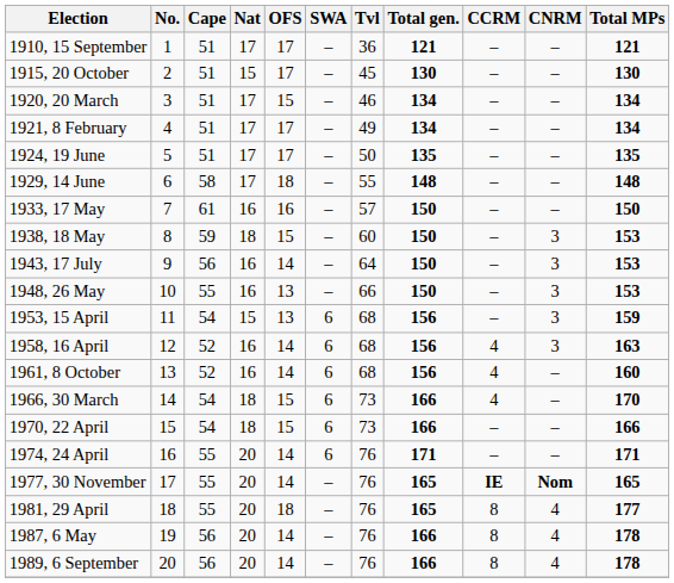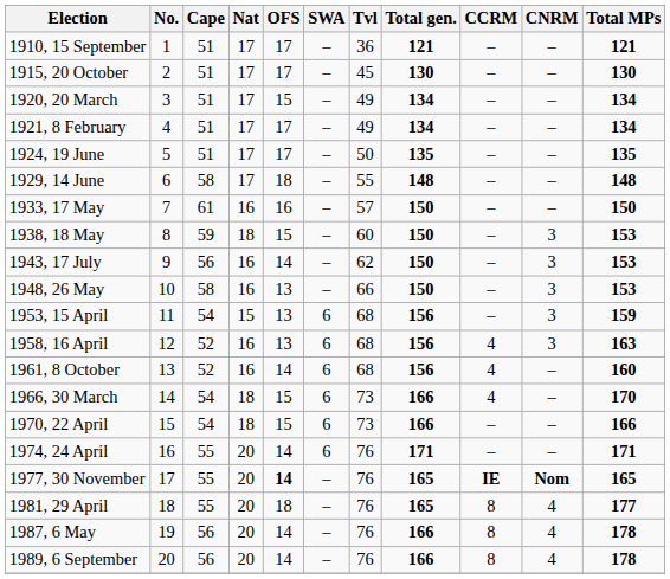1915, 20 October | Nat: 15 -> 17
1920, 20 March | Tvl: 46 -> 49
1943, 17 July | Tvl: 64 -> 62
1948, 26 May | Cape: 55 -> 58
1958, 16 April | OFS: 14 -> 13
1977, 30 November | OFS: normal -> bold
